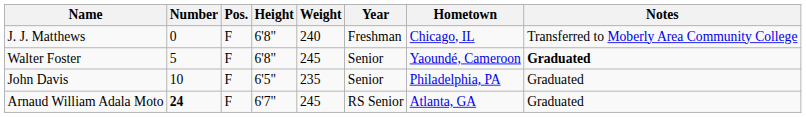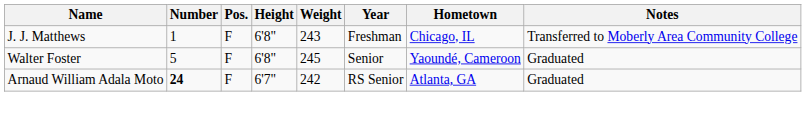J. J. Matthews | Number: 0 -> 1
J. J. Matthews | Weight: 240 -> 243
Walter Foster | Notes: bold -> normal
- row: John Davis | 10 | F | 6'5" | 235 | Senior | Philadelphia, PA | Graduated
Arnaud William Adala Moto | Weight: 245 -> 242
